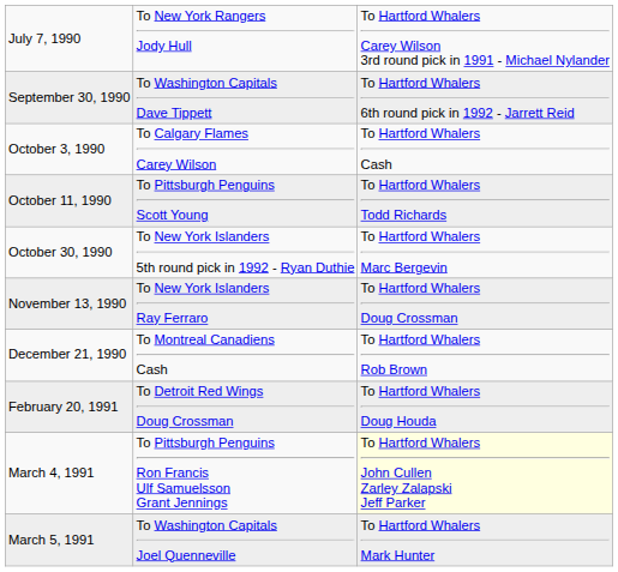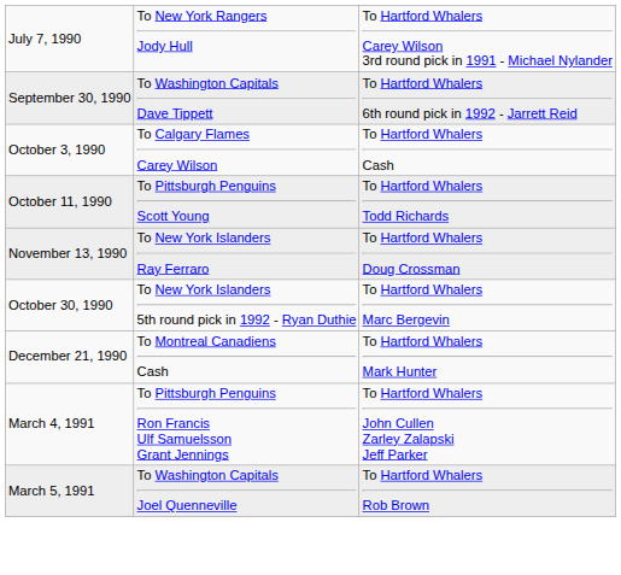rows swapped: October 30, 1990 <-> November 13, 1990
December 21, 1990 | column 3: To Hartford Whalers Rob Brown -> To Hartford Whalers Mark Hunter
- row: February 20, 1991 | To Detroit Red Wings Doug Crossman | To Hartford Whalers Doug Houda
March 4, 1991 | column 3: lightyellow background -> no background
March 5, 1991 | column 3: To Hartford Whalers Mark Hunter -> To Hartford Whalers Rob Brown
